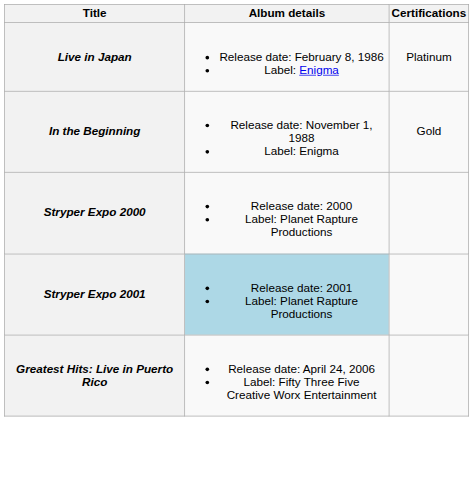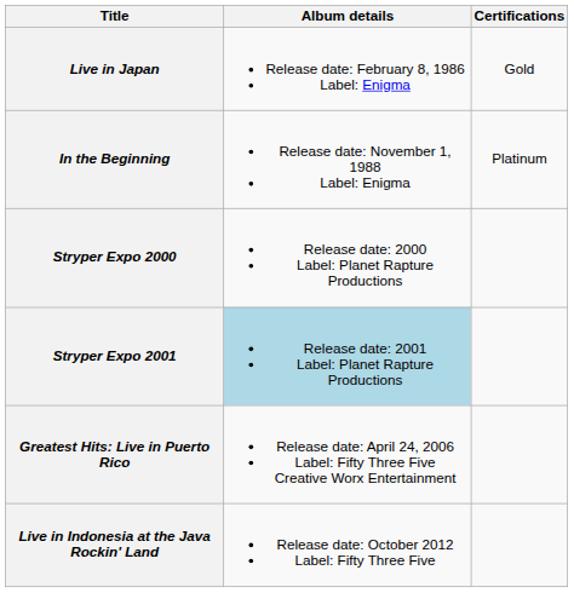Live in Japan | Certifications: Platinum -> Gold
In the Beginning | Certifications: Gold -> Platinum
+ row: Live in Indonesia at the Java Rockin' Land | Release date: October 2012 Label: Fifty Three Five
